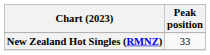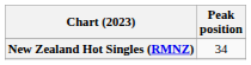New Zealand Hot Singles (RMNZ) | Peak position: 33 -> 34
